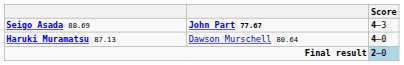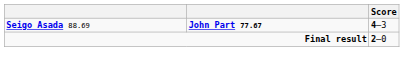- row: Haruki Muramatsu 87.13 | Dawson Murschell 80.64 | 4–0
Final result | Score: lightblue background -> no background
